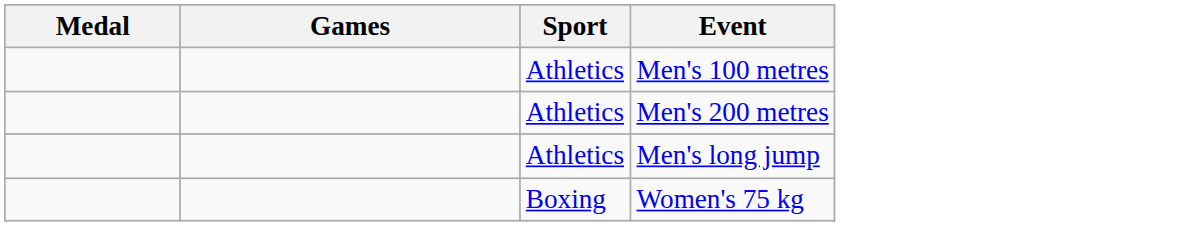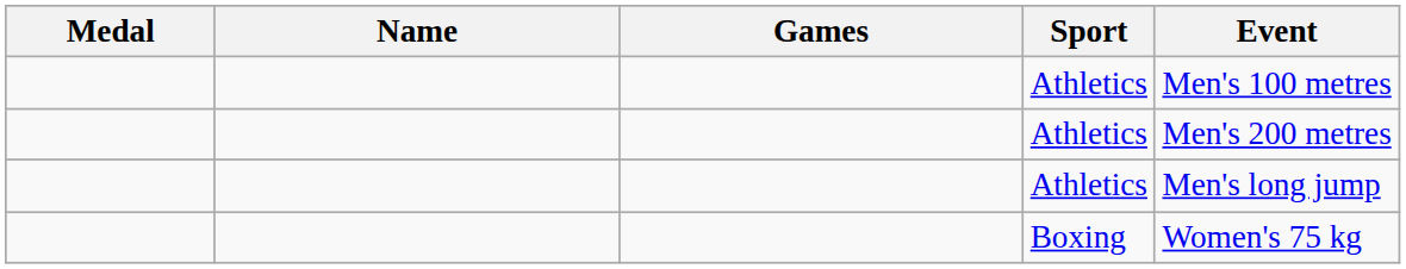+ column: Name
